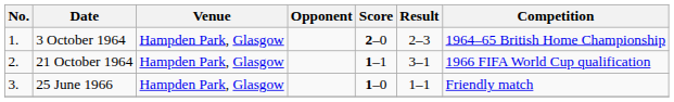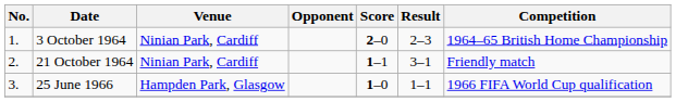3 October 1964 | Venue: Hampden Park, Glasgow -> Ninian Park, Cardiff
21 October 1964 | Venue: Hampden Park, Glasgow -> Ninian Park, Cardiff
21 October 1964 | Competition: 1966 FIFA World Cup qualification -> Friendly match
25 June 1966 | Competition: Friendly match -> 1966 FIFA World Cup qualification
